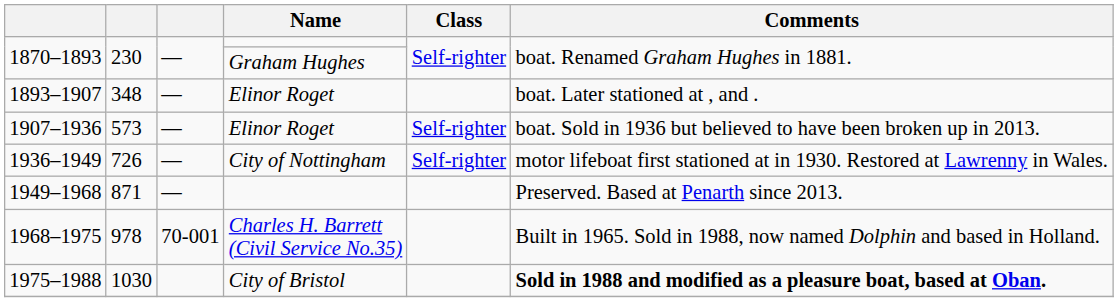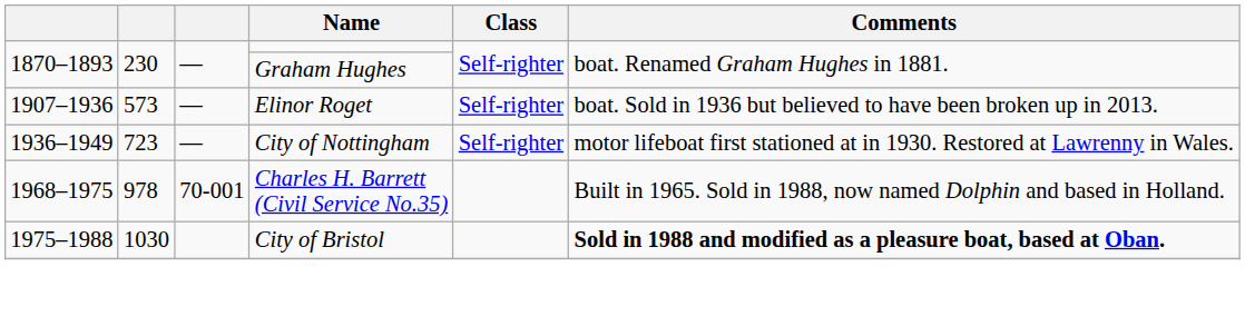- row: 1893–1907 | 348 | — | Elinor Roget | boat. Later stationed at , and .
1936–1949 | column 2: 726 -> 723
- row: 1949–1968 | 871 | — | Preserved. Based at Penarth since 2013.
